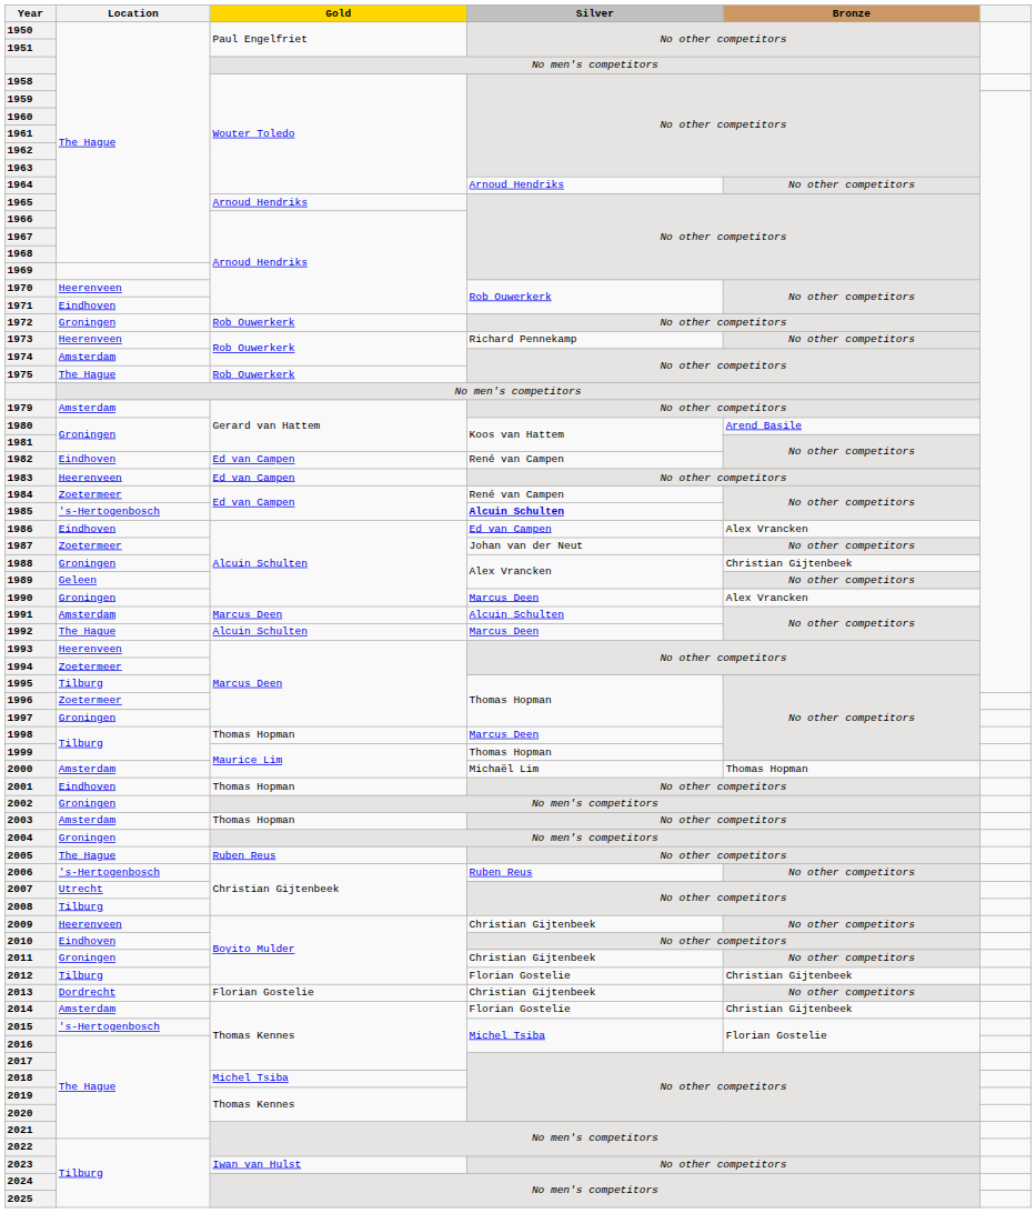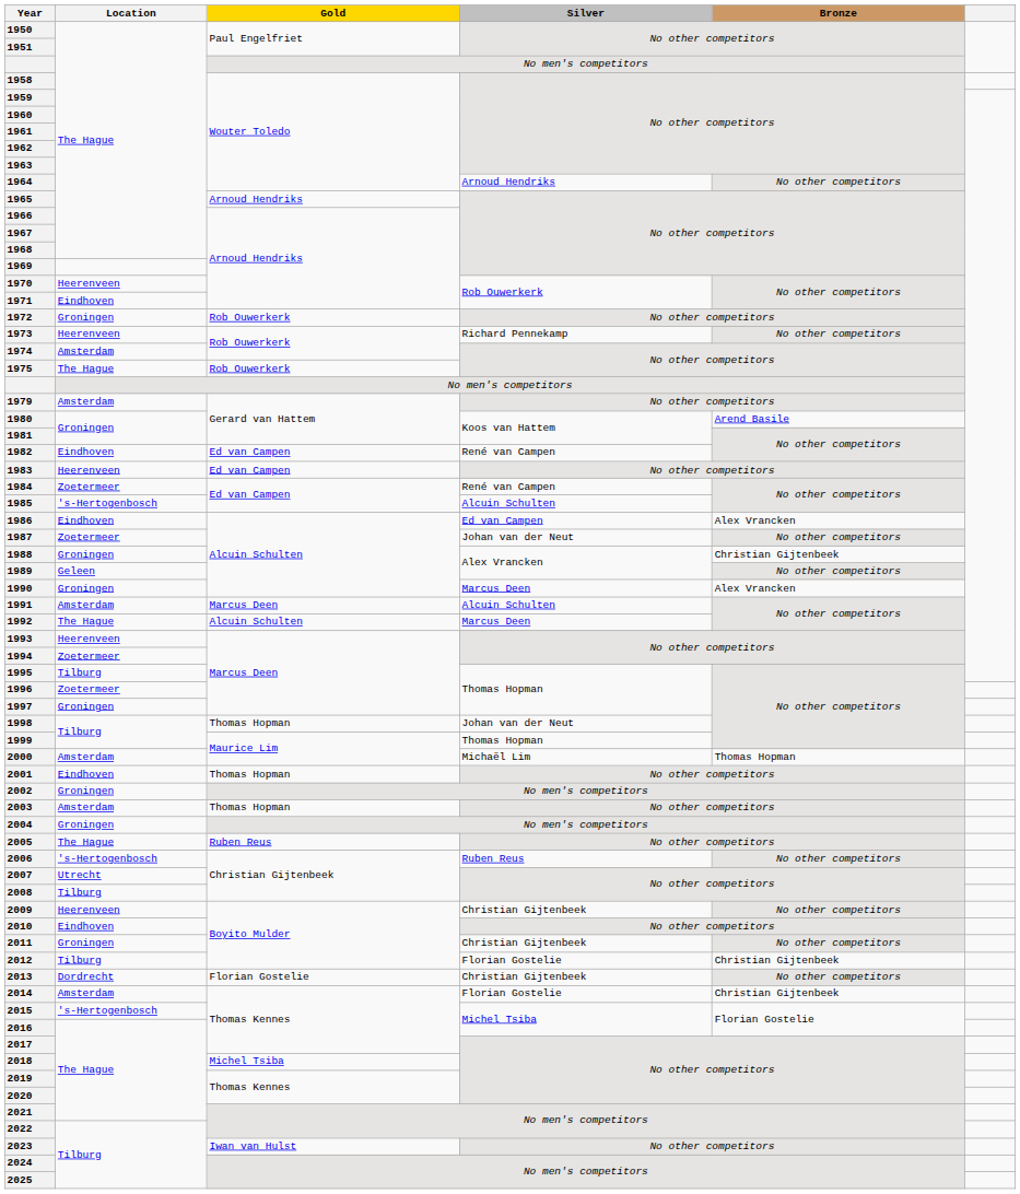1985 | Silver: bold -> normal
1998 | Silver: Marcus Deen -> Johan van der Neut
